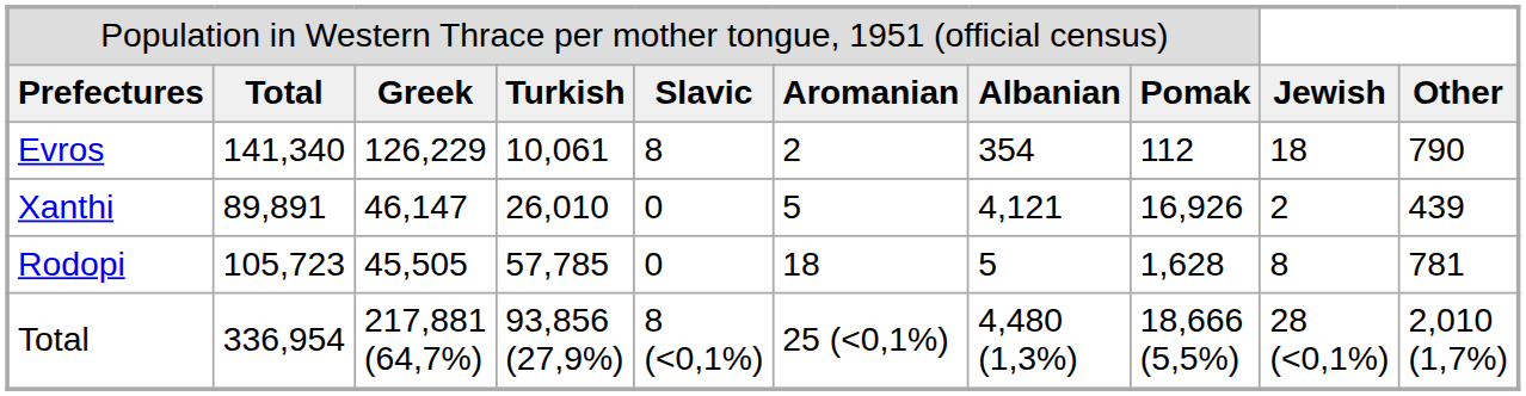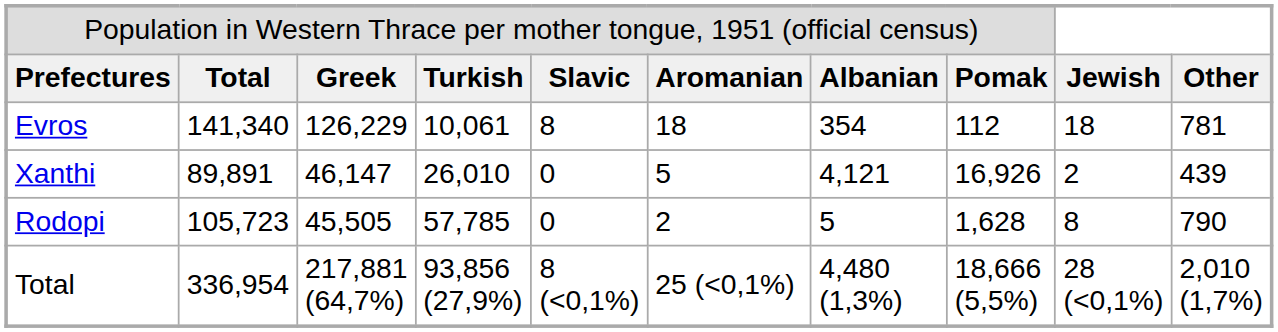Evros | column 6: 2 -> 18
Evros | column 10: 790 -> 781
Rodopi | column 6: 18 -> 2
Rodopi | column 10: 781 -> 790
